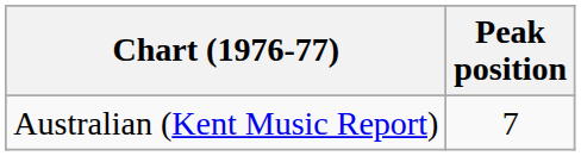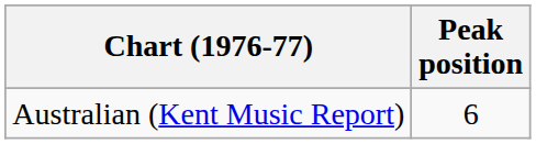Australian (Kent Music Report) | Peak position: 7 -> 6
